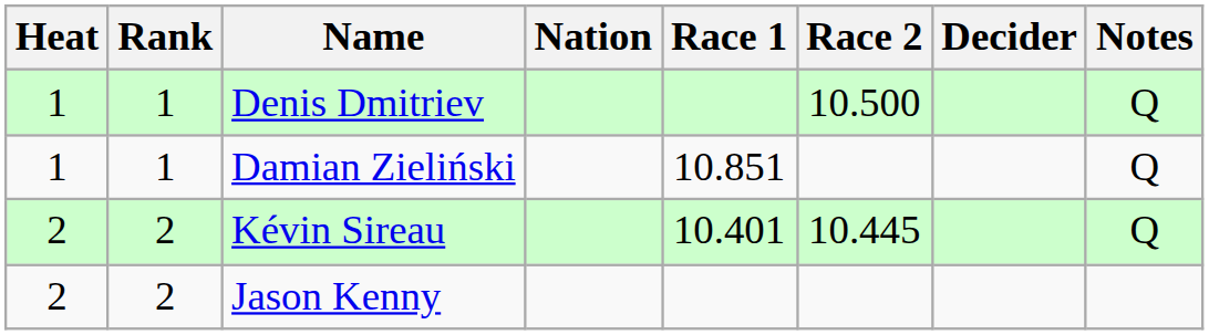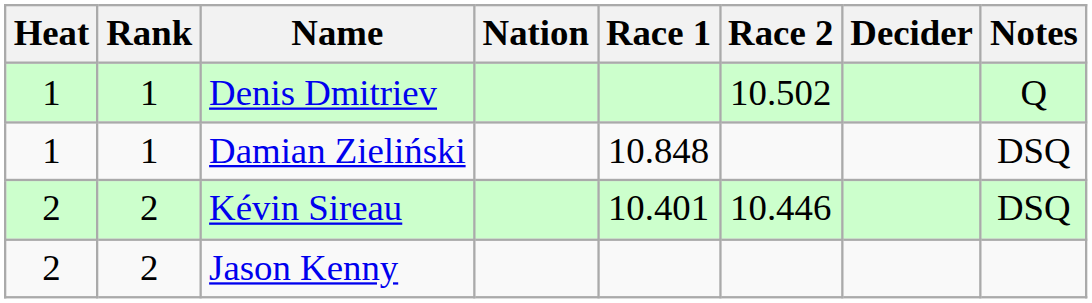Denis Dmitriev | Race 2: 10.500 -> 10.502
Damian Zieliński | Race 1: 10.851 -> 10.848
Damian Zieliński | Notes: Q -> DSQ
Kévin Sireau | Race 2: 10.445 -> 10.446
Kévin Sireau | Notes: Q -> DSQ
